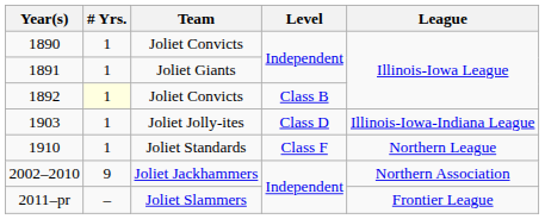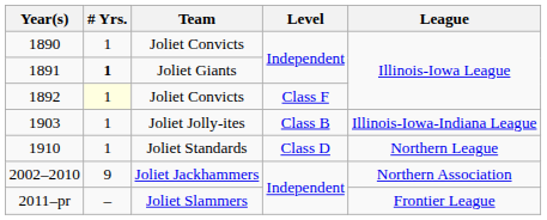1891 | # Yrs.: normal -> bold
1892 | Level: Class B -> Class F
1903 | Level: Class D -> Class B
1910 | Level: Class F -> Class D
